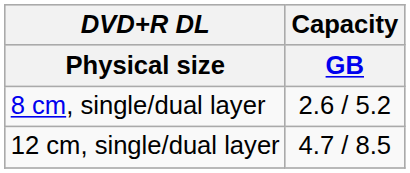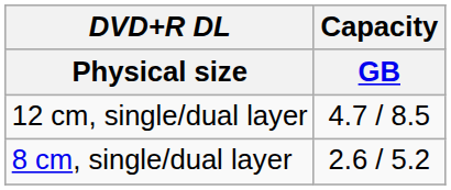rows swapped: 12 cm, single/dual layer <-> 8 cm, single/dual layer
